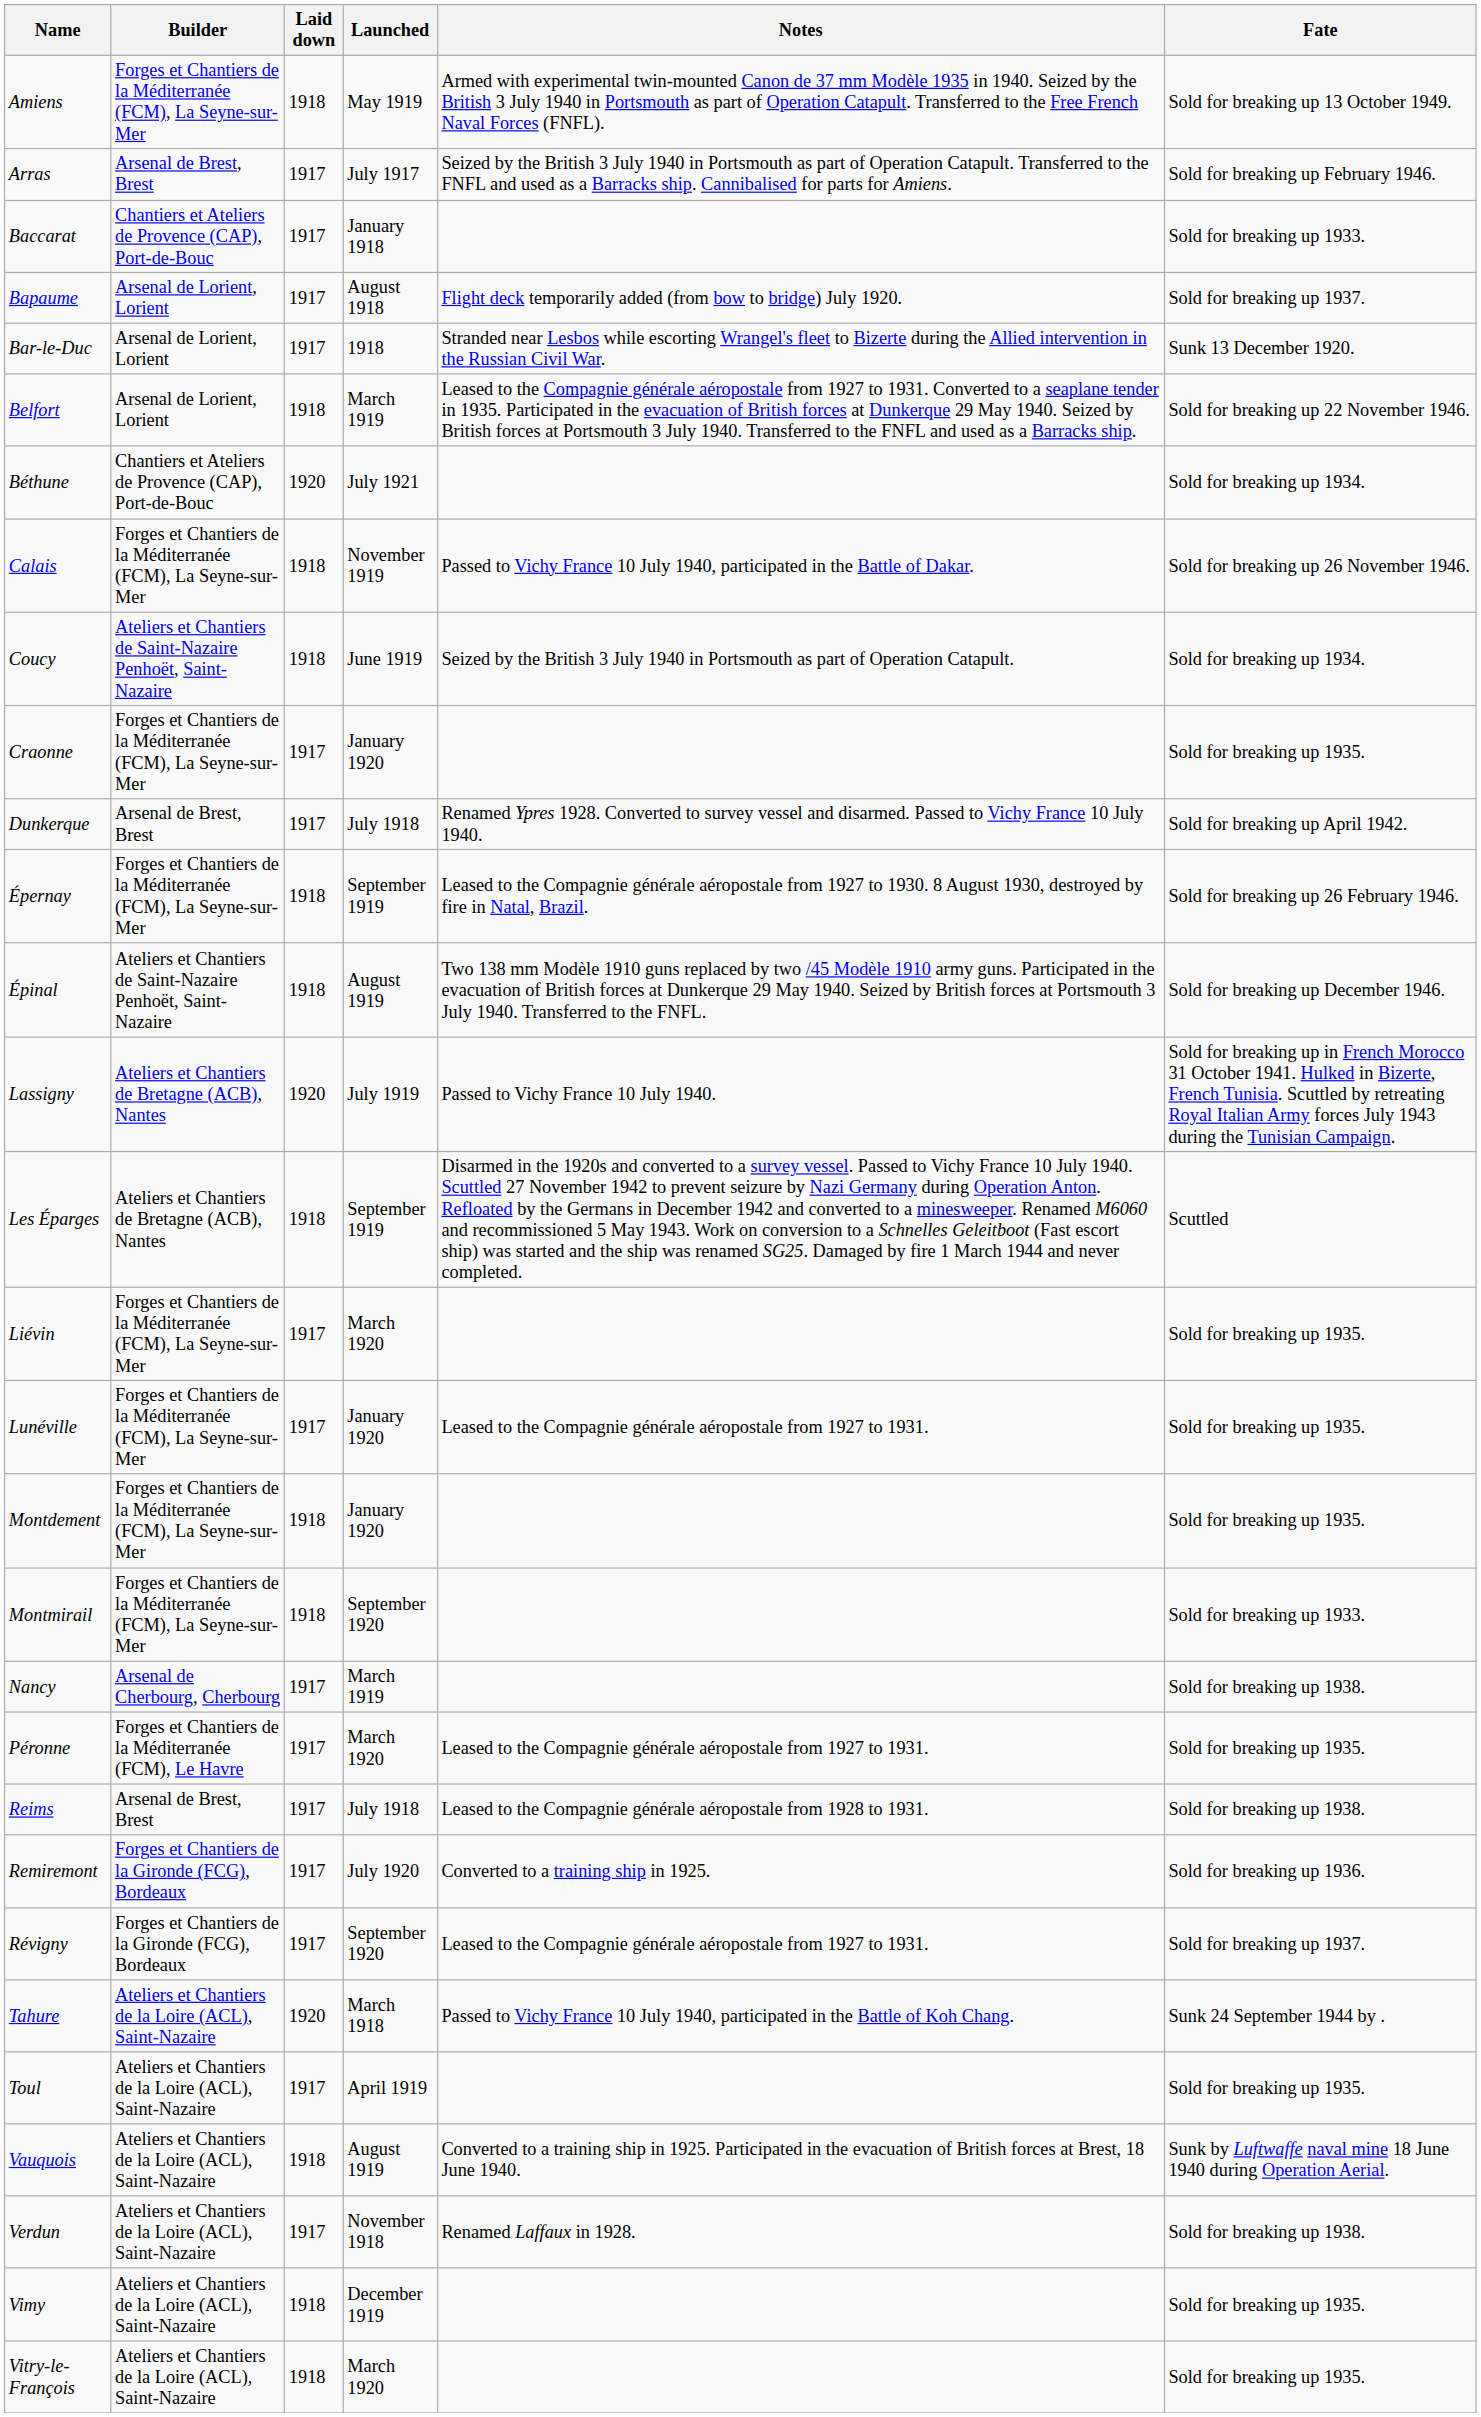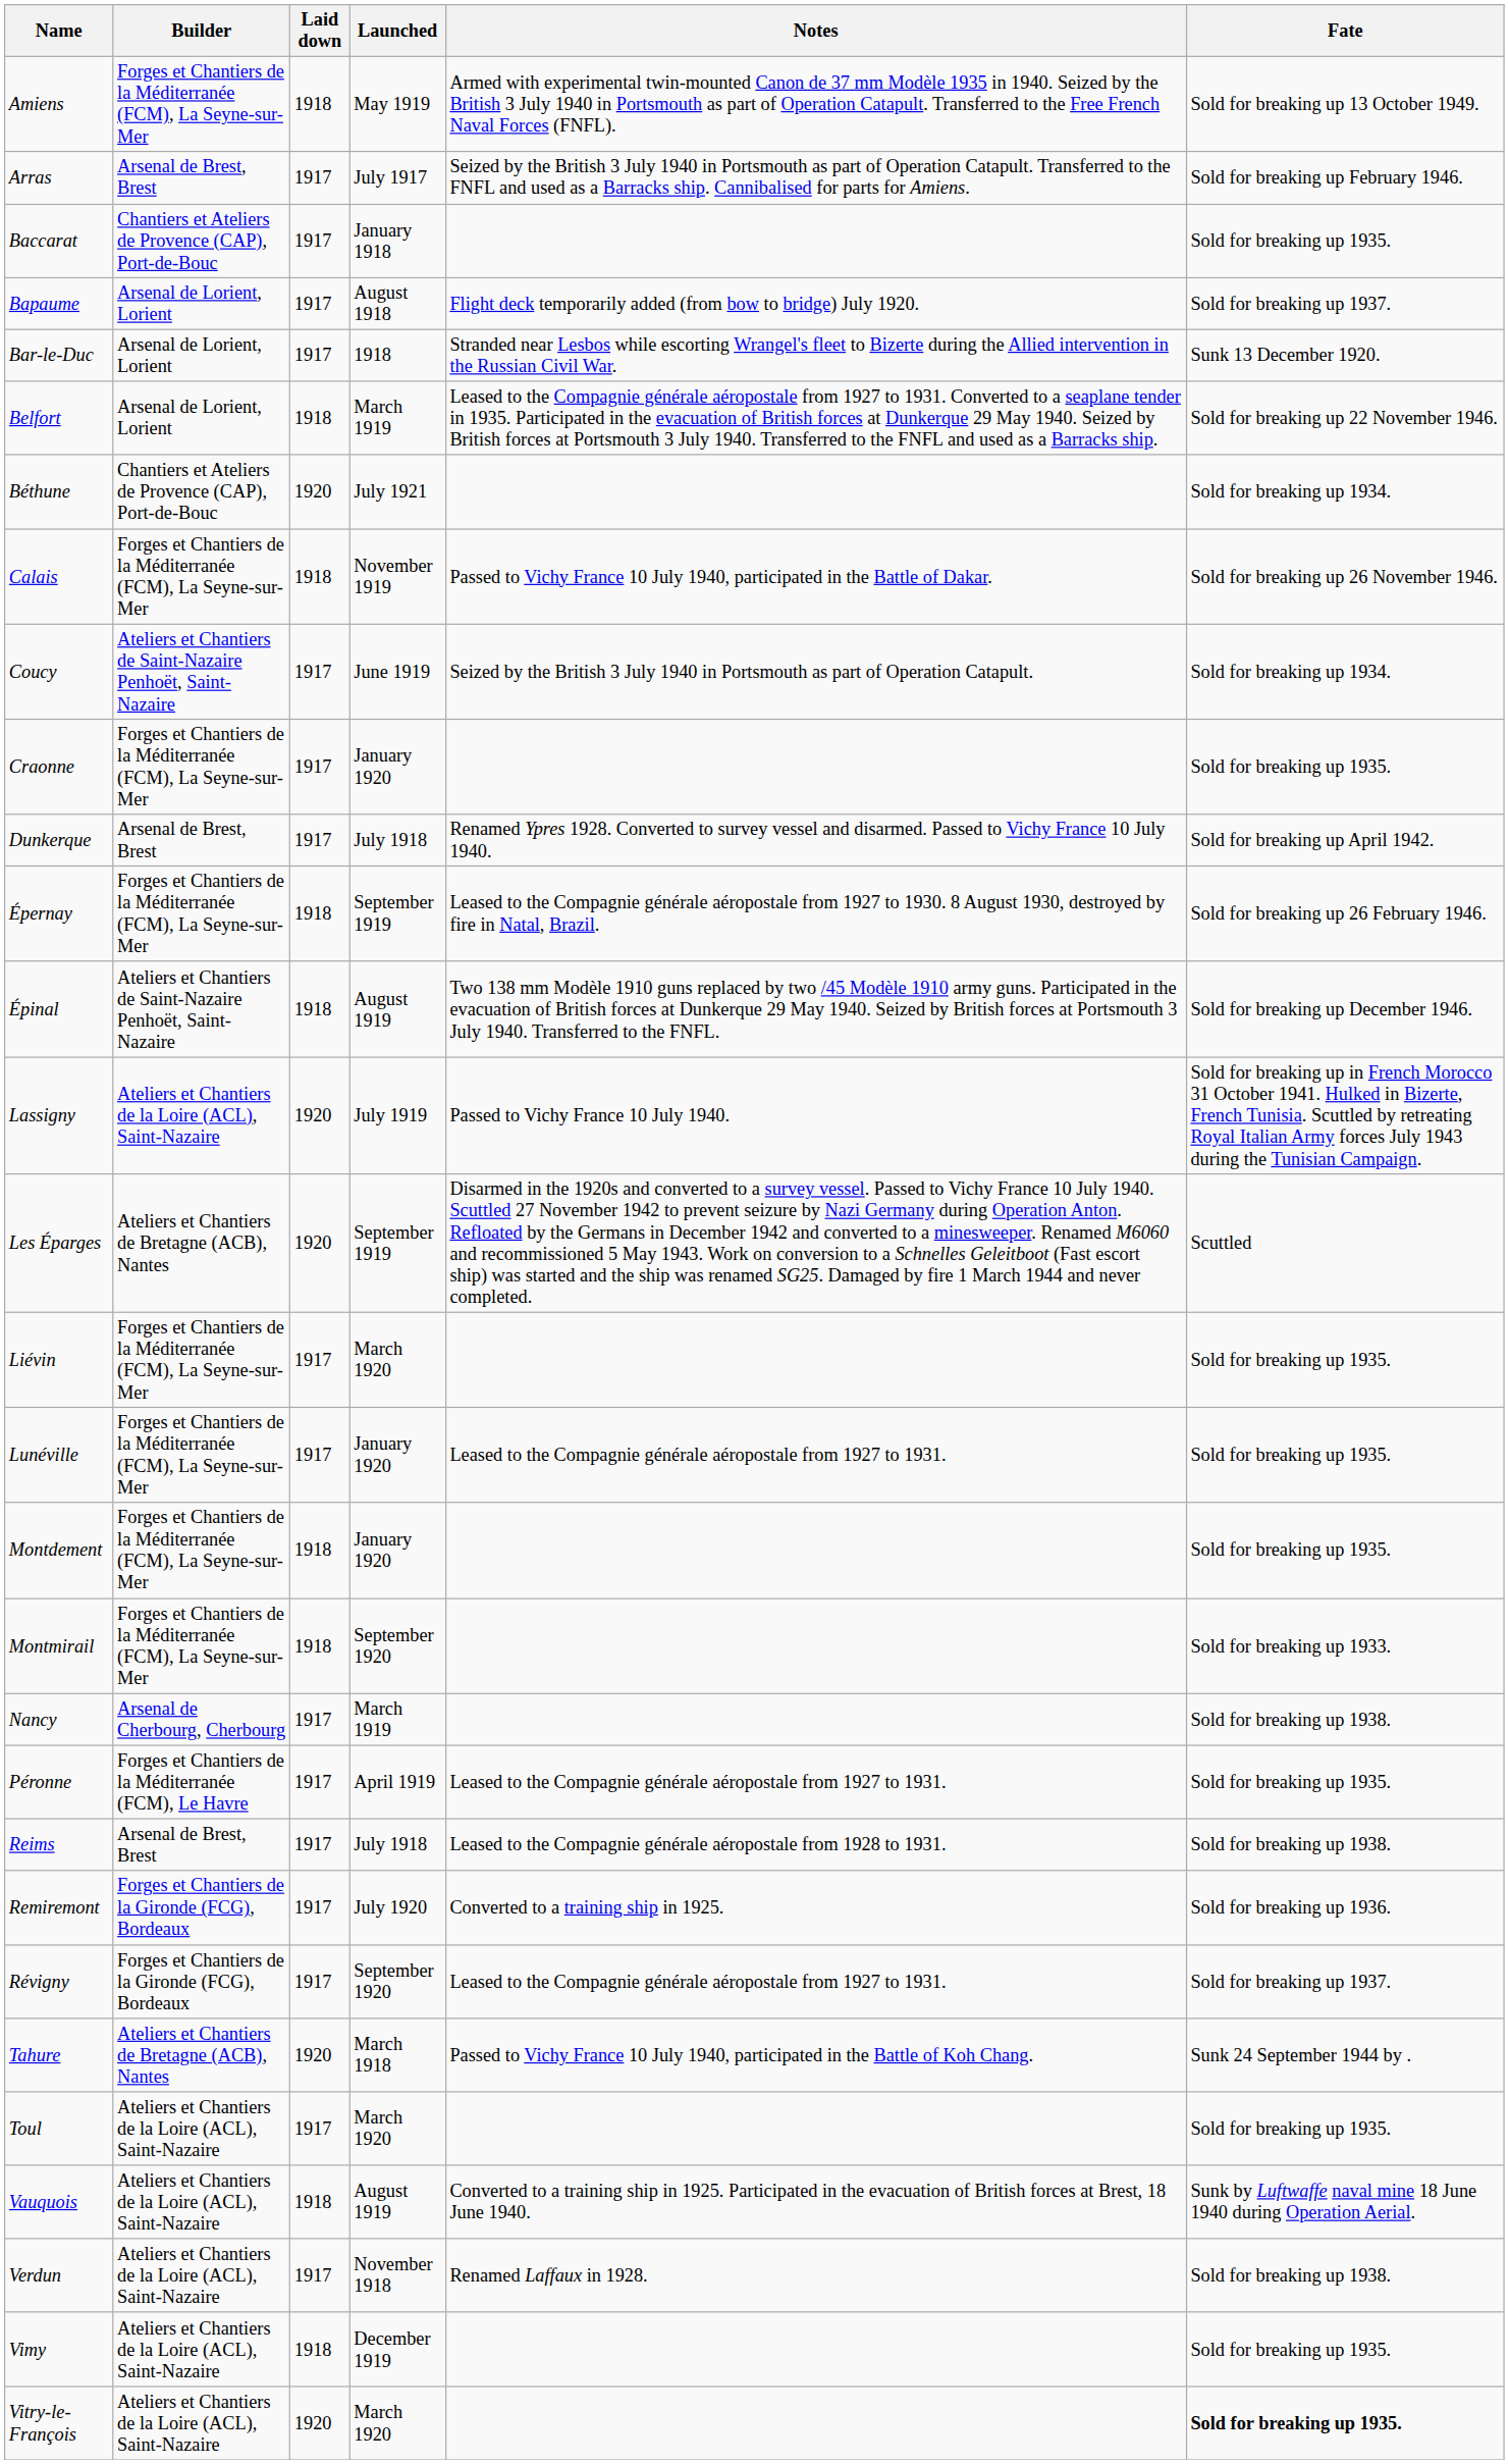Baccarat | Fate: Sold for breaking up 1933. -> Sold for breaking up 1935.
Coucy | Laid down: 1918 -> 1917
Lassigny | Builder: Ateliers et Chantiers de Bretagne (ACB), Nantes -> Ateliers et Chantiers de la Loire (ACL), Saint-Nazaire
Les Éparges | Laid down: 1918 -> 1920
Péronne | Launched: March 1920 -> April 1919
Tahure | Builder: Ateliers et Chantiers de la Loire (ACL), Saint-Nazaire -> Ateliers et Chantiers de Bretagne (ACB), Nantes
Toul | Launched: April 1919 -> March 1920
Vitry-le-François | Laid down: 1918 -> 1920
Vitry-le-François | Fate: normal -> bold
